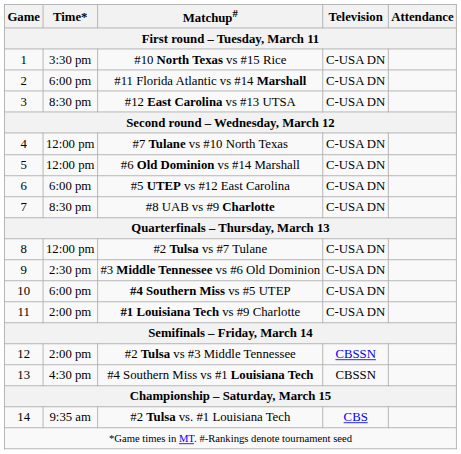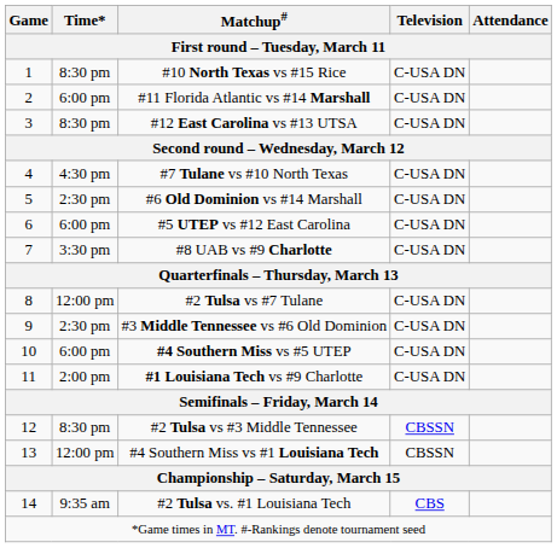#10 North Texas vs #15 Rice | Time*: 3:30 pm -> 8:30 pm
#7 Tulane vs #10 North Texas | Time*: 12:00 pm -> 4:30 pm
#6 Old Dominion vs #14 Marshall | Time*: 12:00 pm -> 2:30 pm
#8 UAB vs #9 Charlotte | Time*: 8:30 pm -> 3:30 pm
#2 Tulsa vs #3 Middle Tennessee | Time*: 2:00 pm -> 8:30 pm
#4 Southern Miss vs #1 Louisiana Tech | Time*: 4:30 pm -> 12:00 pm
